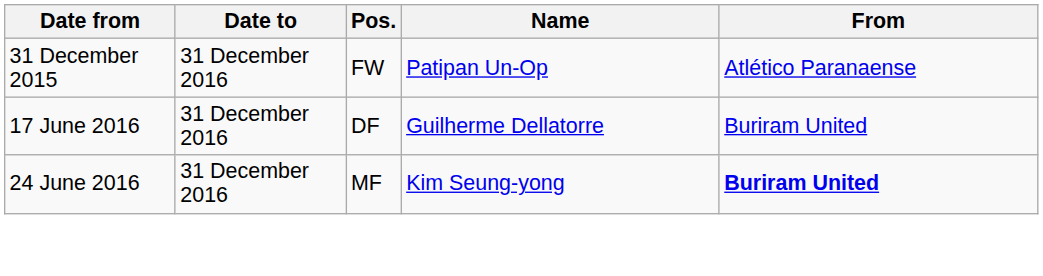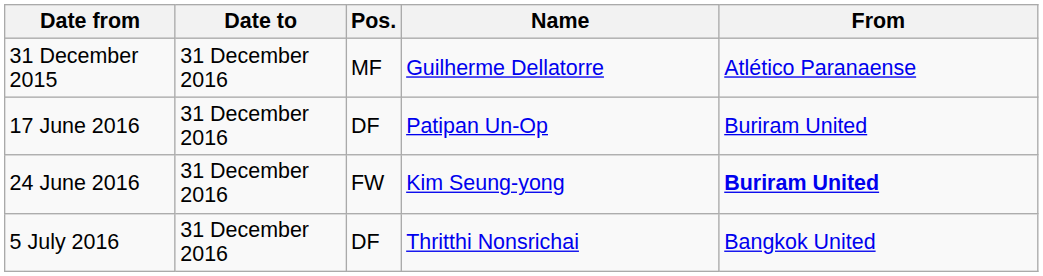31 December 2015 | Pos.: FW -> MF
31 December 2015 | Name: Patipan Un-Op -> Guilherme Dellatorre
17 June 2016 | Name: Guilherme Dellatorre -> Patipan Un-Op
24 June 2016 | Pos.: MF -> FW
+ row: 5 July 2016 | 31 December 2016 | DF | Thritthi Nonsrichai | Bangkok United
